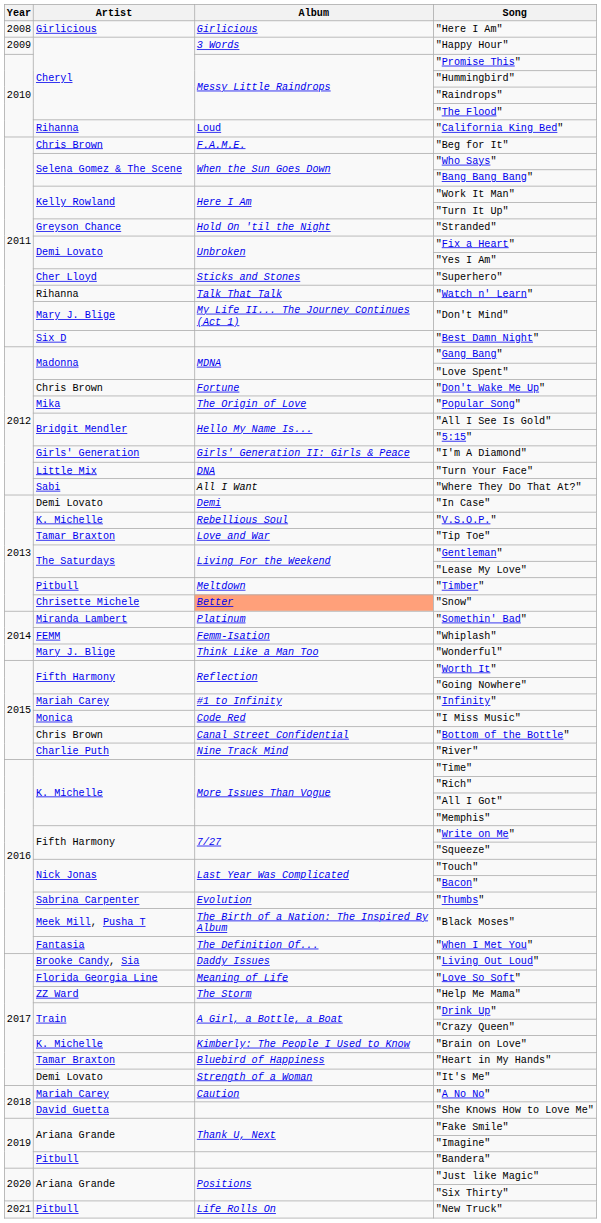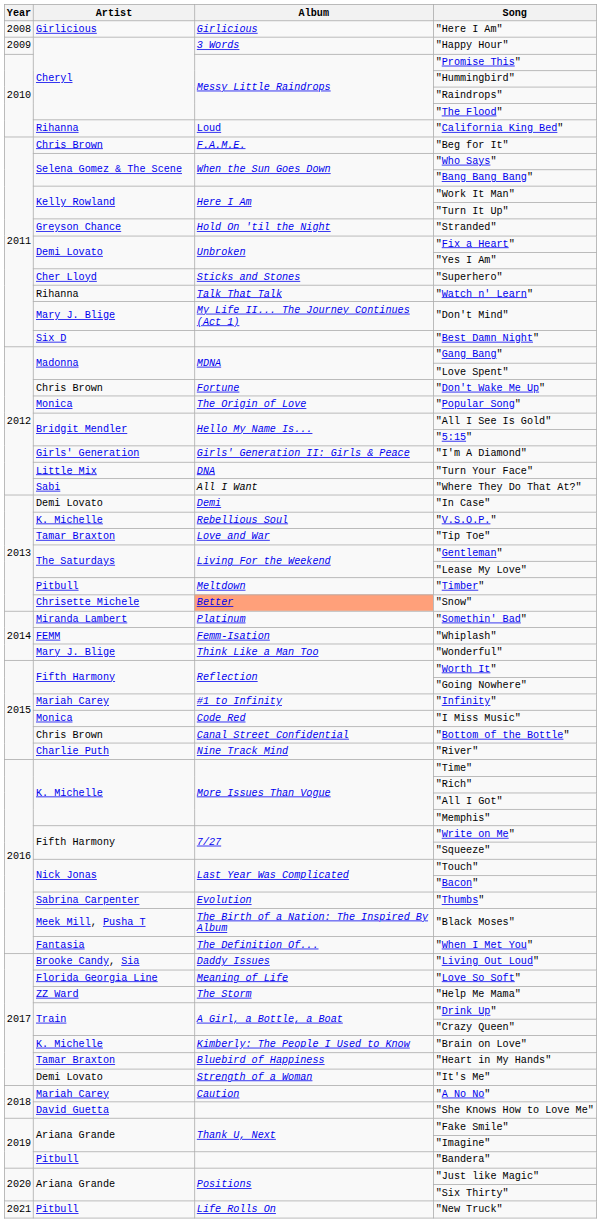"Popular Song" | Artist: Mika -> Monica
